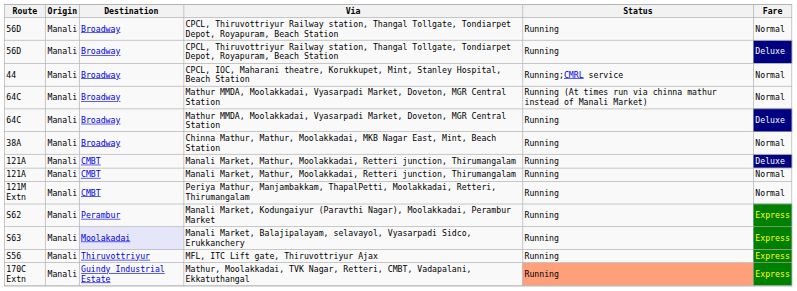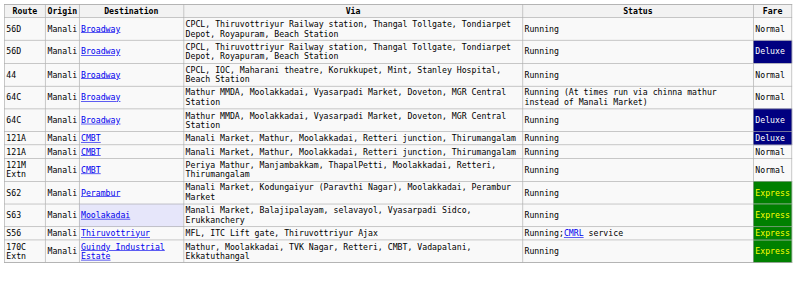44 | Status: Running;CMRL service -> Running
- row: 38A | Manali | Broadway | Chinna Mathur, Mathur, Moolakkadai, MKB Nagar East, Mint, Beach Station | Running | Normal
S56 | Status: Running -> Running;CMRL service
170C Extn | Status: lightsalmon background -> no background
